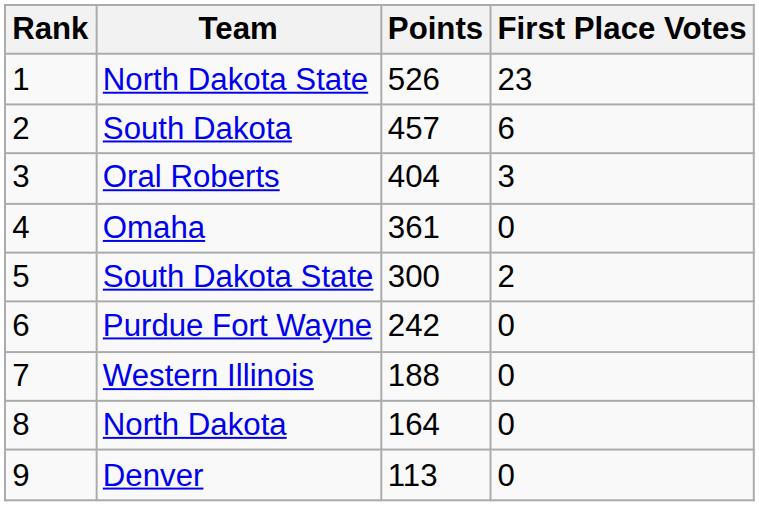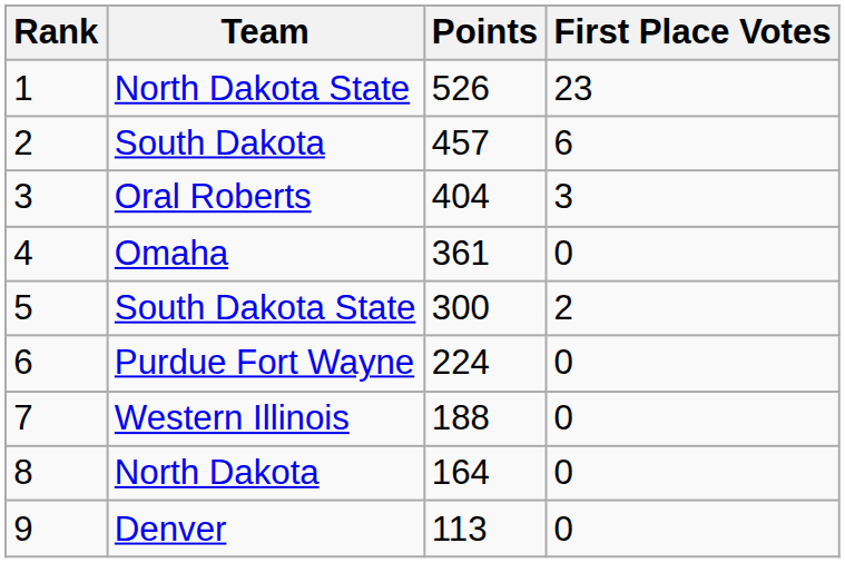Purdue Fort Wayne | Points: 242 -> 224
